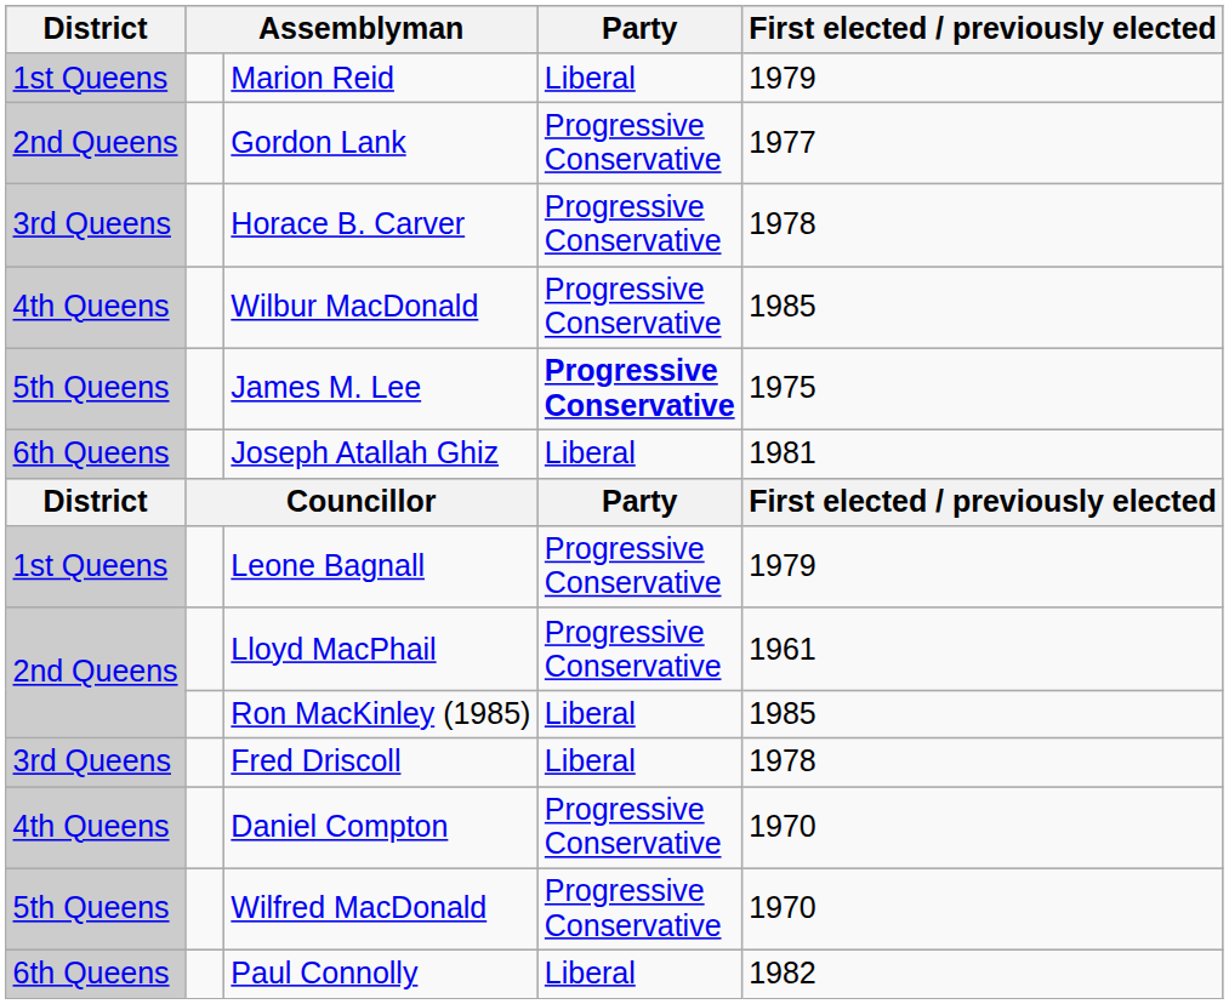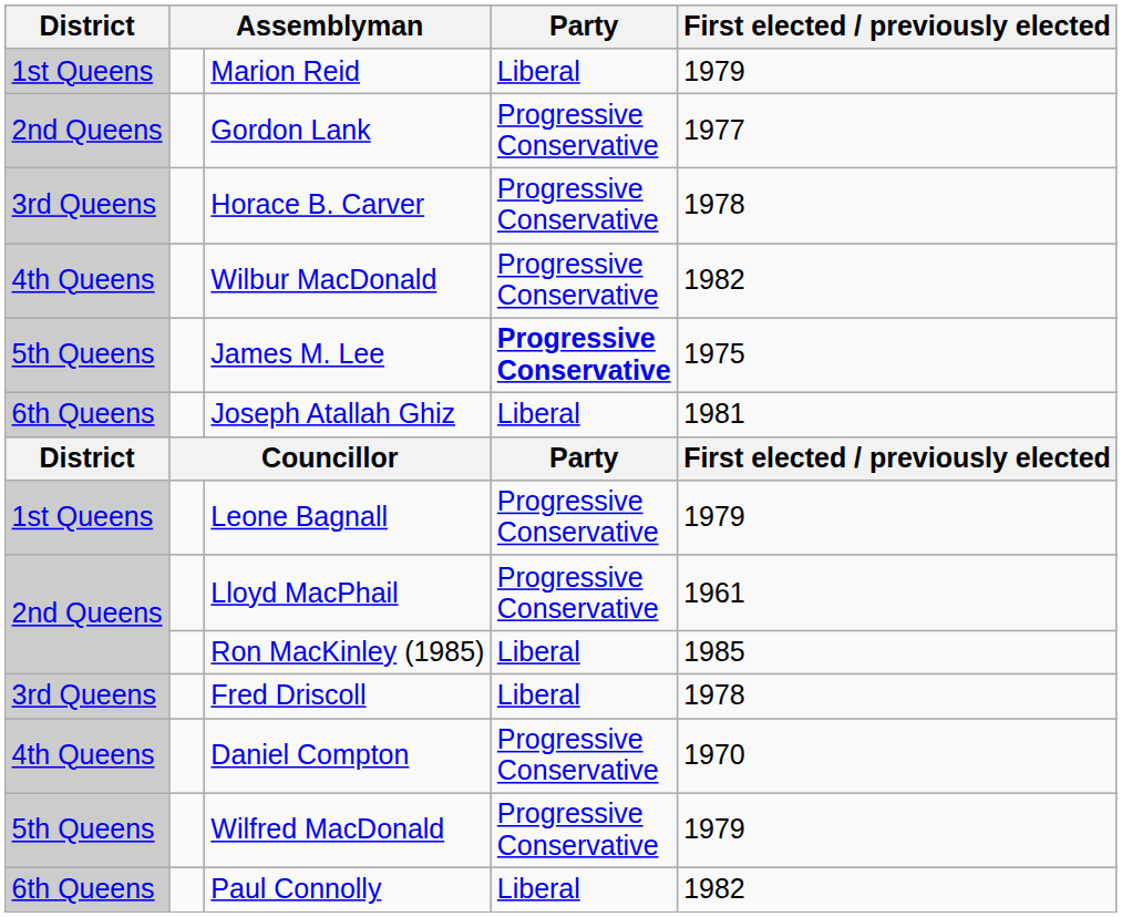Wilbur MacDonald | First elected / previously elected: 1985 -> 1982
Wilfred MacDonald | First elected / previously elected: 1970 -> 1979
